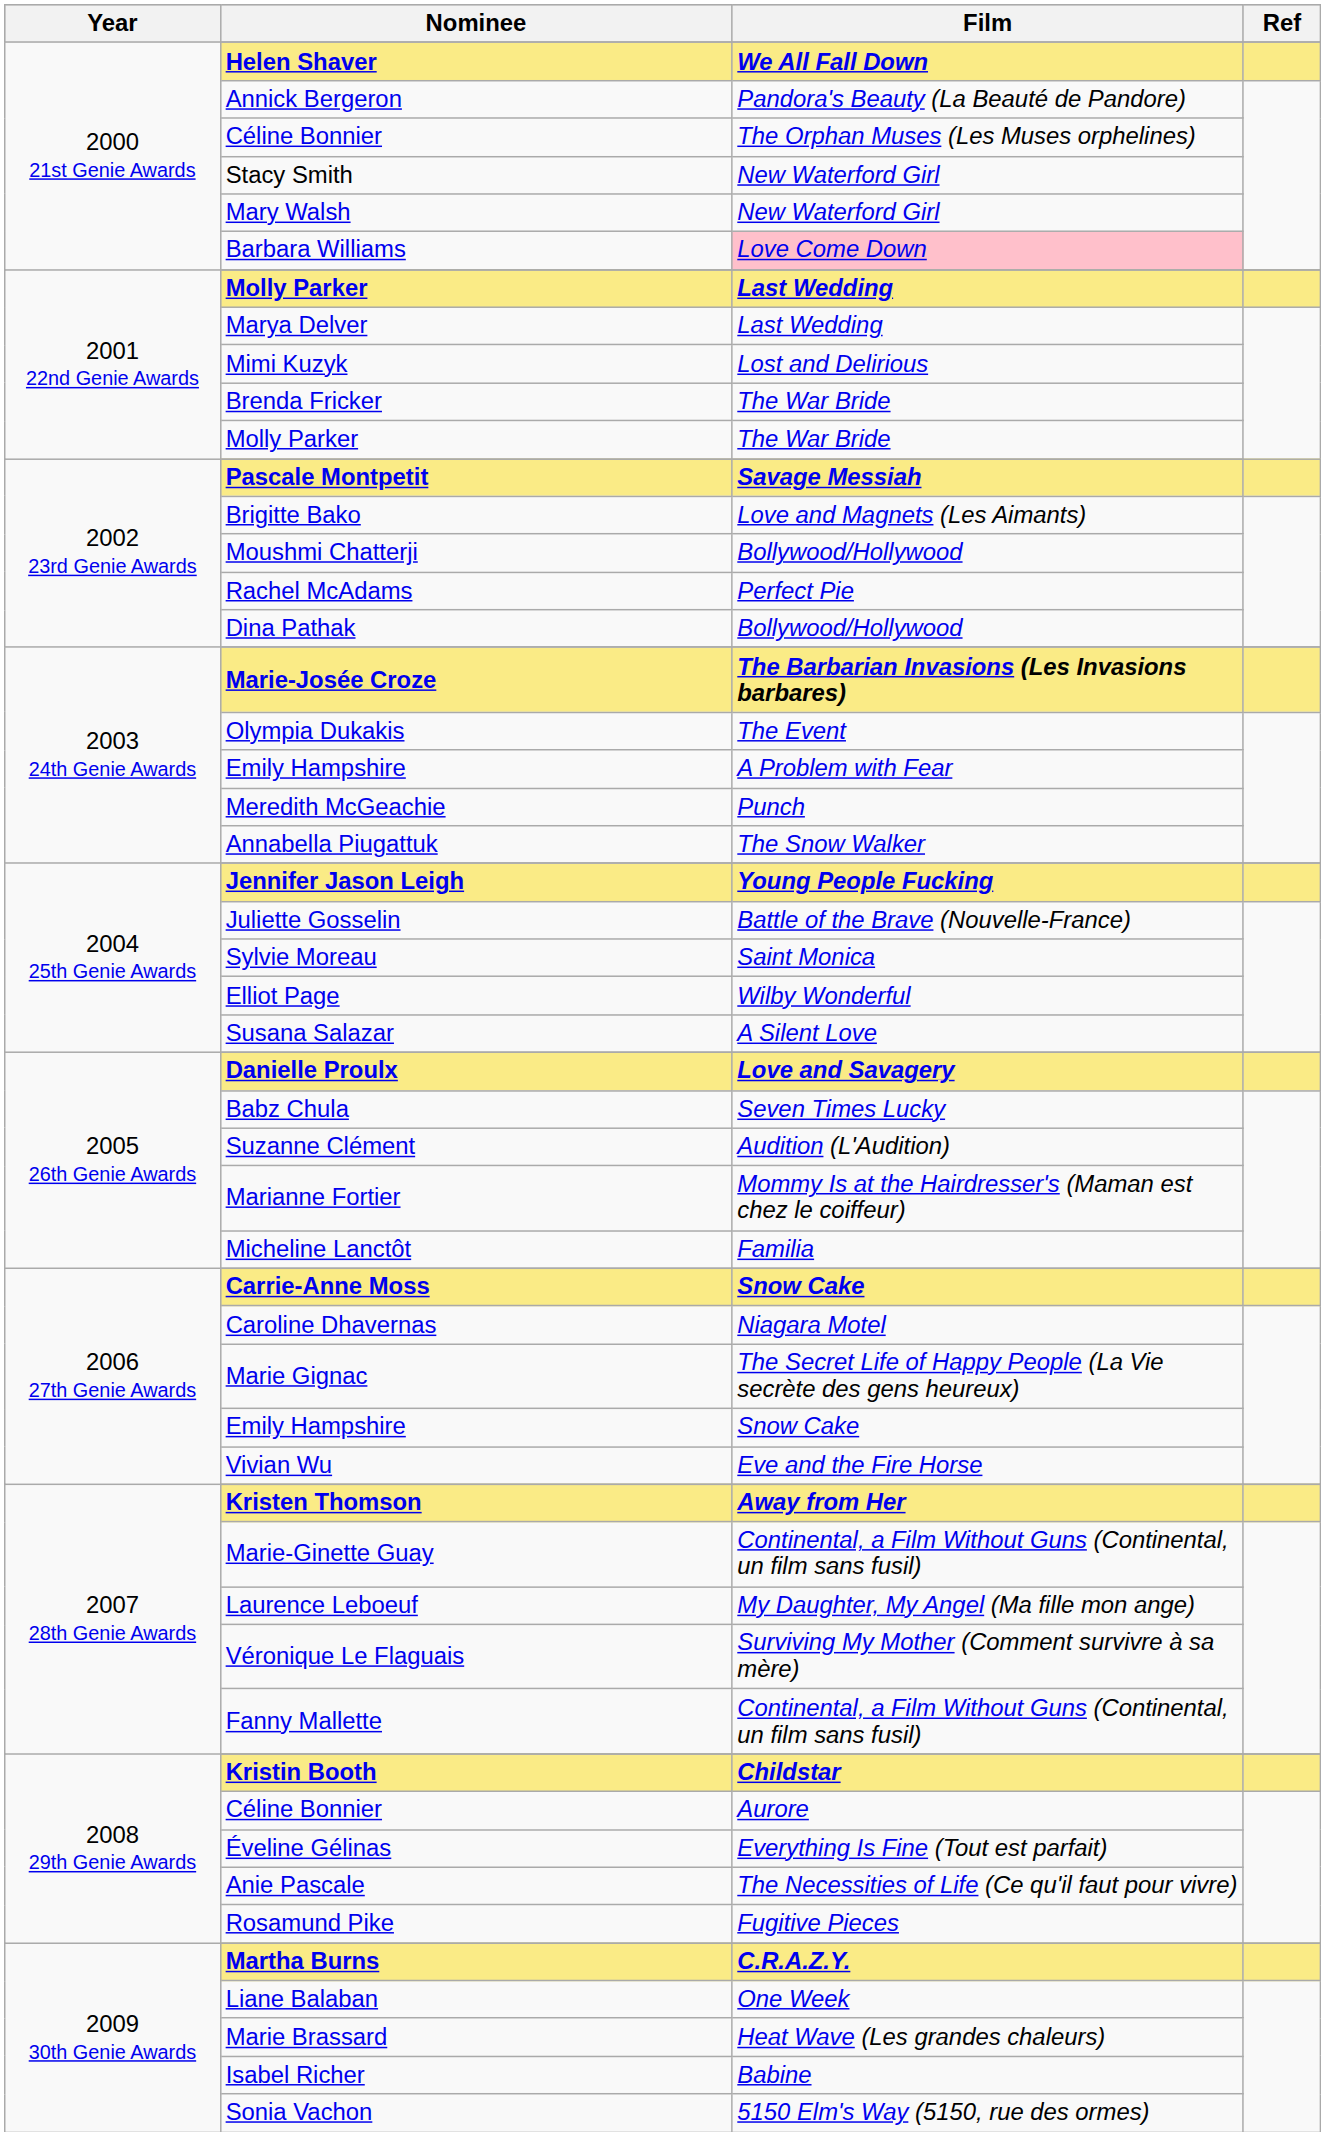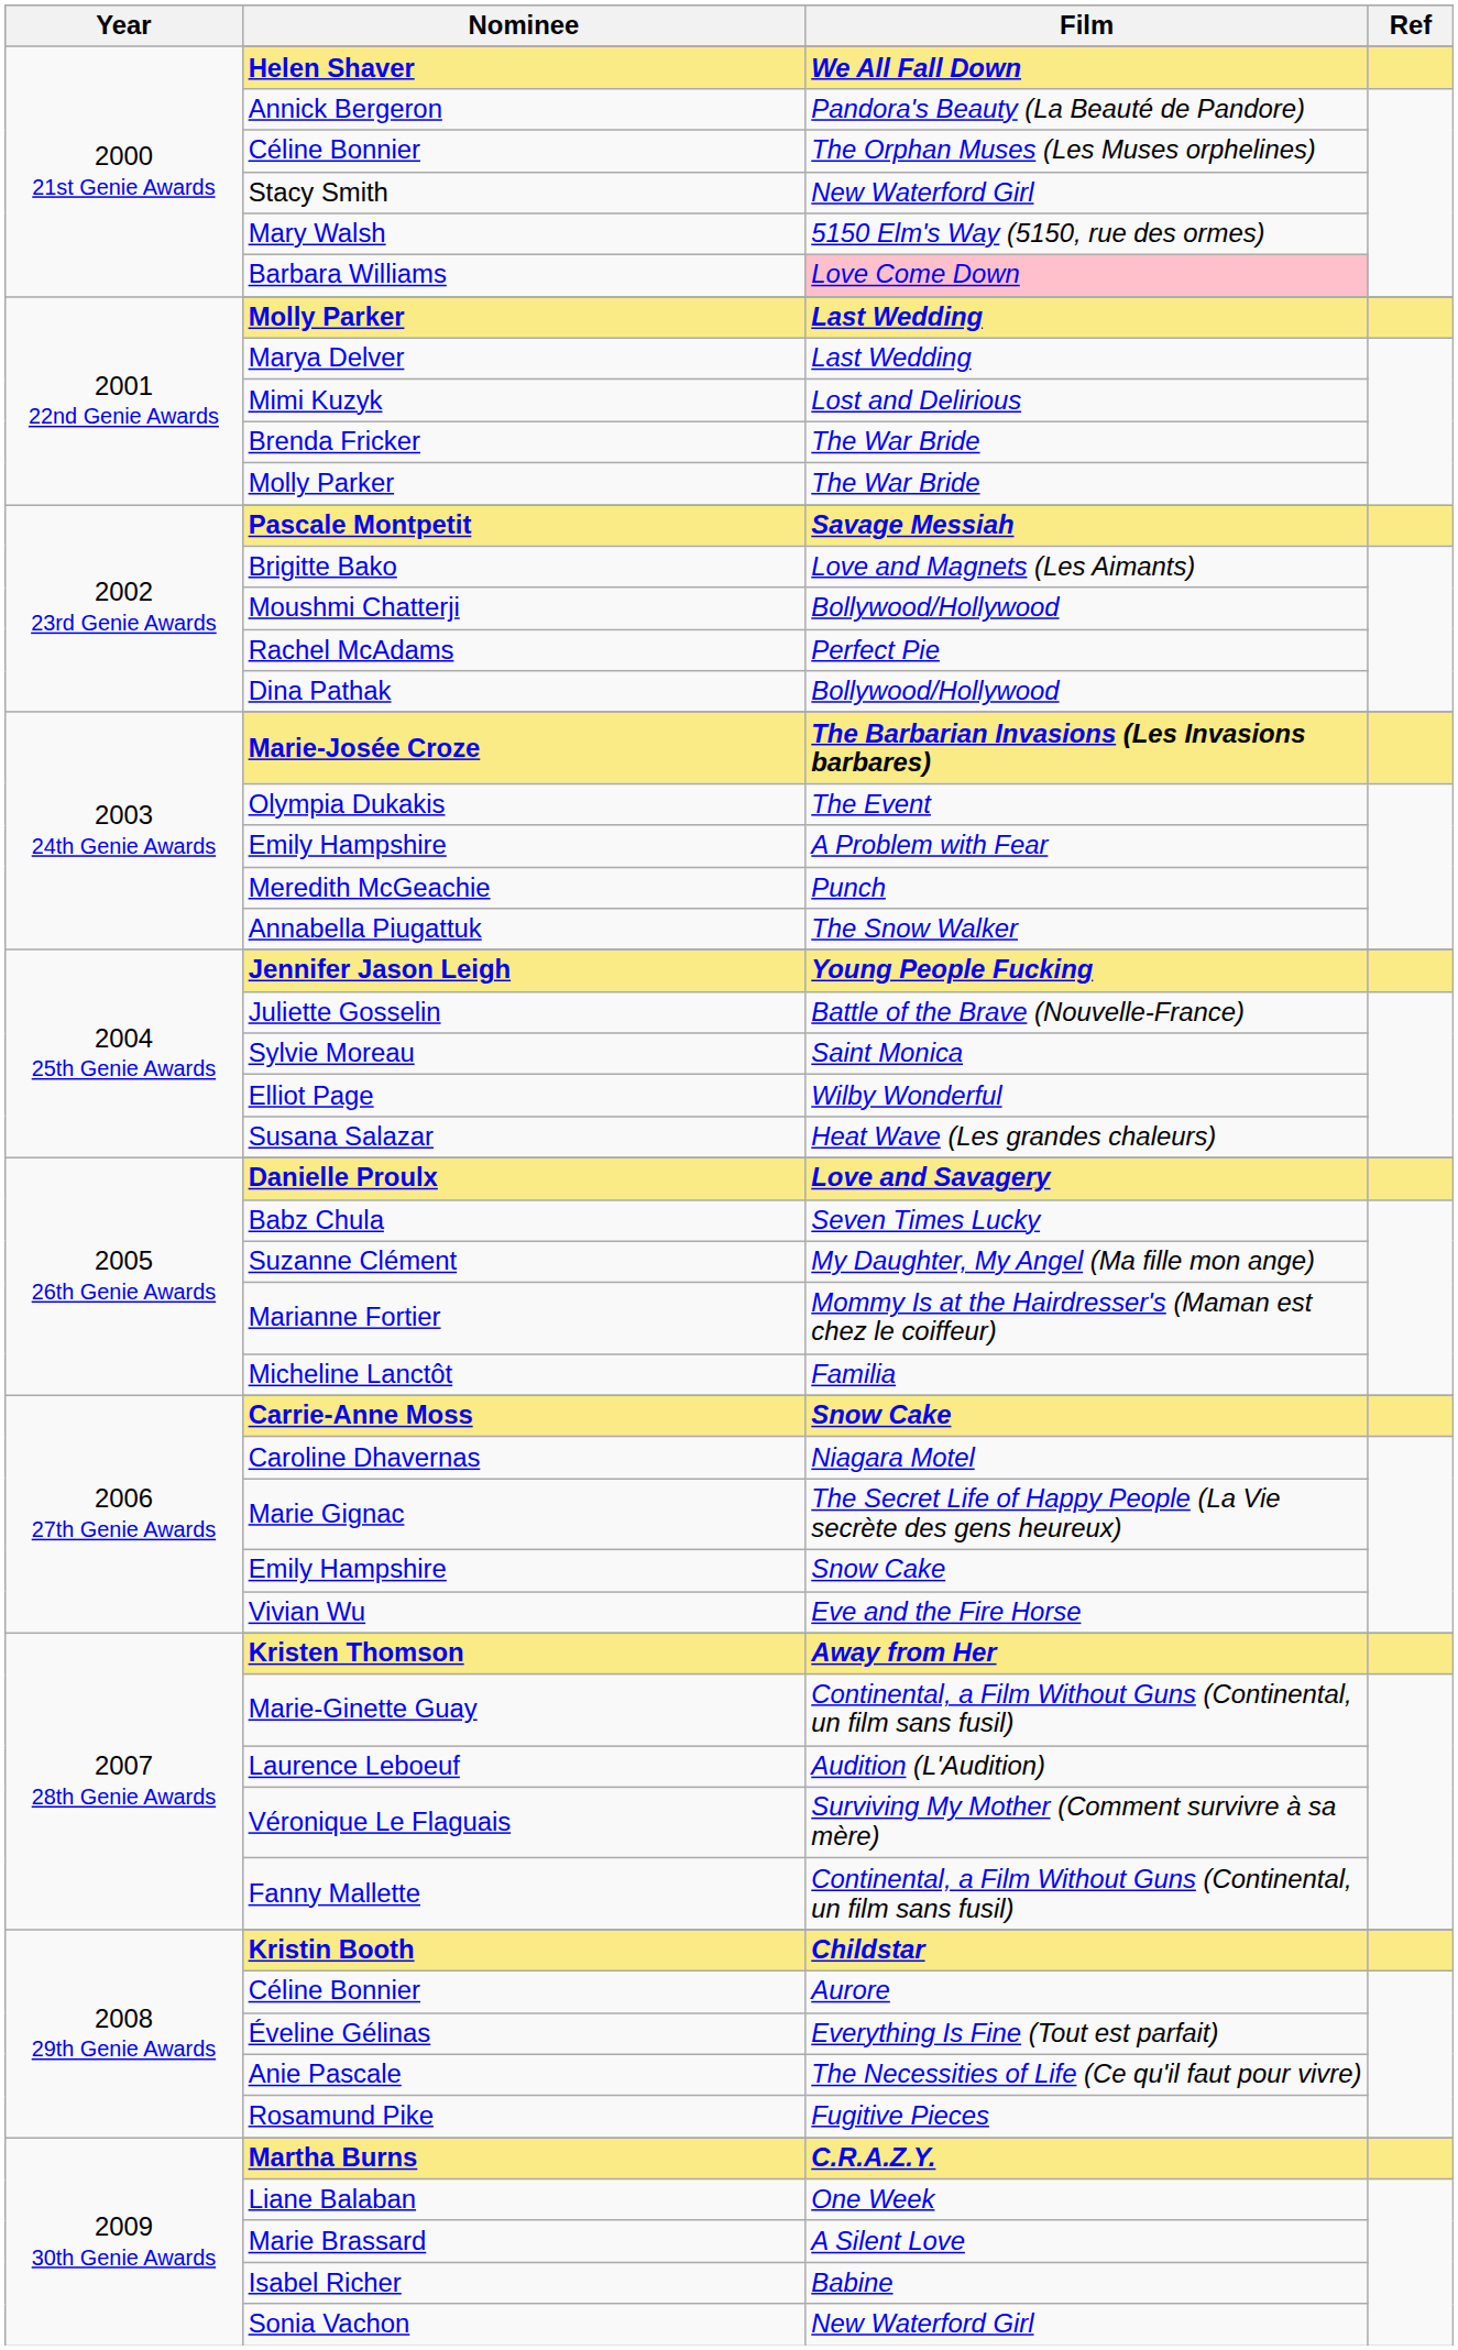Mary Walsh | Film: New Waterford Girl -> 5150 Elm's Way (5150, rue des ormes)
Susana Salazar | Film: A Silent Love -> Heat Wave (Les grandes chaleurs)
Suzanne Clément | Film: Audition (L'Audition) -> My Daughter, My Angel (Ma fille mon ange)
Laurence Leboeuf | Film: My Daughter, My Angel (Ma fille mon ange) -> Audition (L'Audition)
Marie Brassard | Film: Heat Wave (Les grandes chaleurs) -> A Silent Love
Sonia Vachon | Film: 5150 Elm's Way (5150, rue des ormes) -> New Waterford Girl
